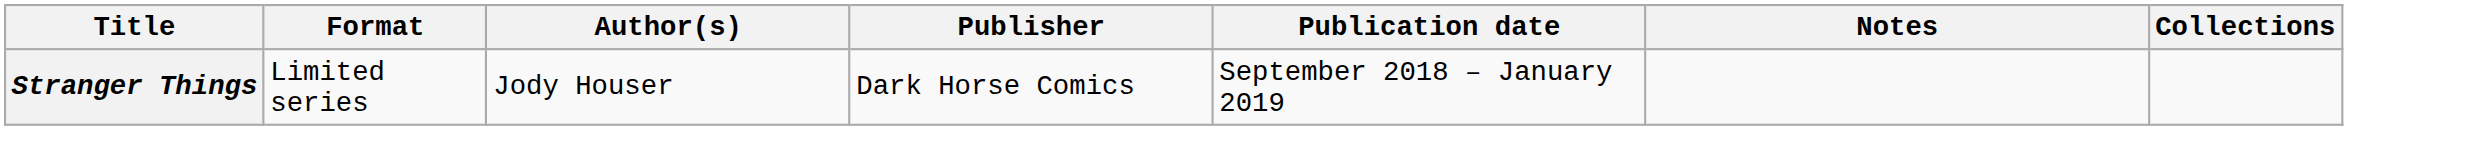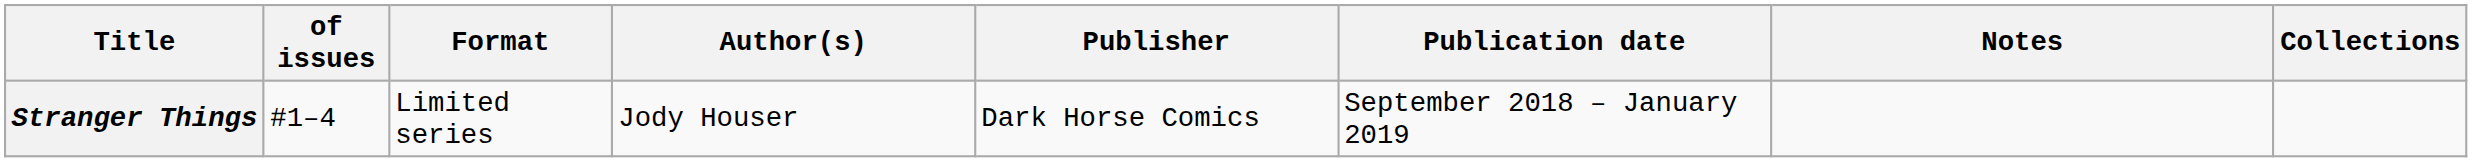+ column: of issues | #1–4
